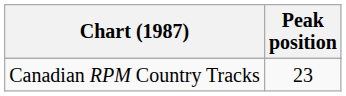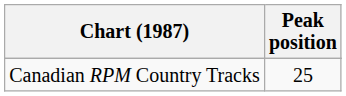Canadian RPM Country Tracks | Peak position: 23 -> 25
